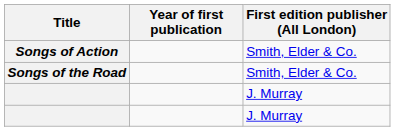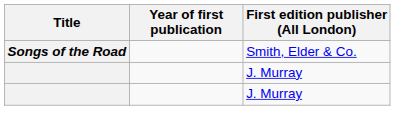- row: Songs of Action | Smith, Elder & Co.
